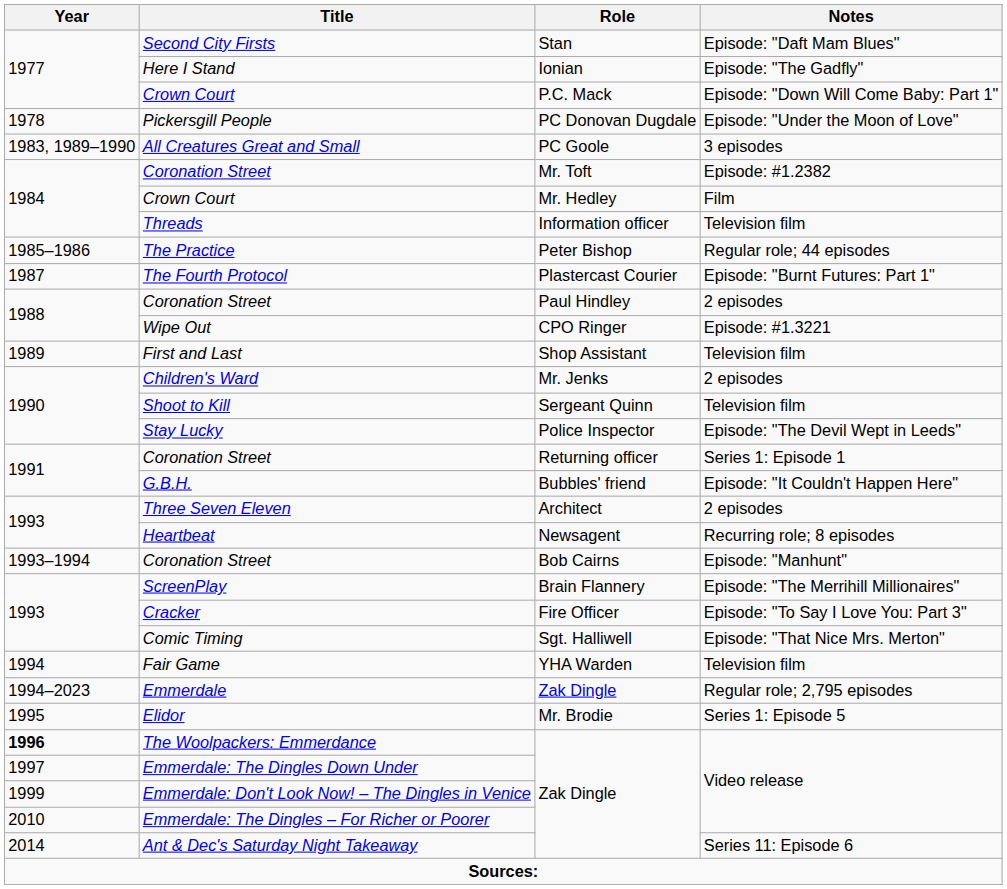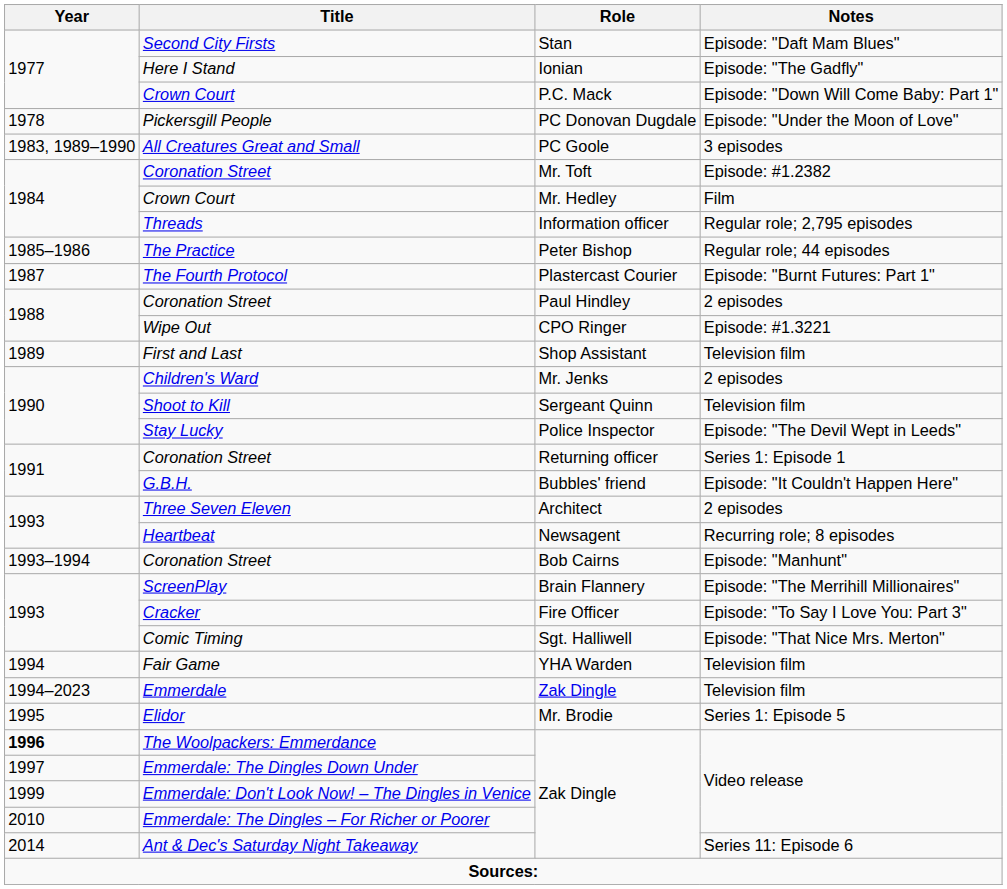Threads | Notes: Television film -> Regular role; 2,795 episodes
Emmerdale | Notes: Regular role; 2,795 episodes -> Television film
